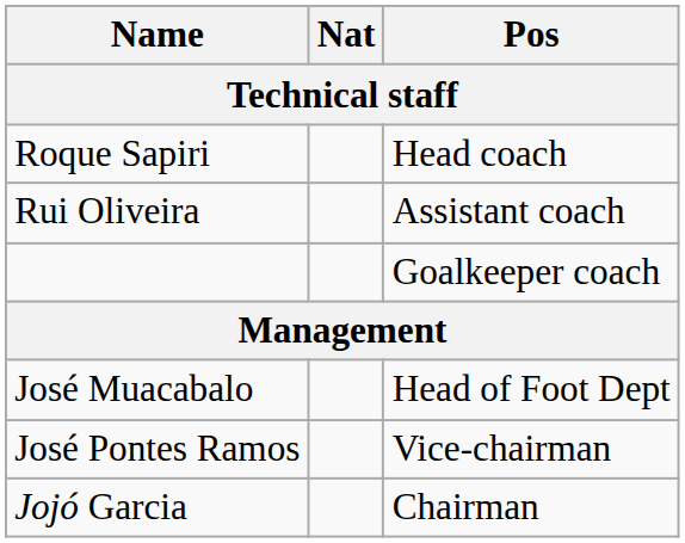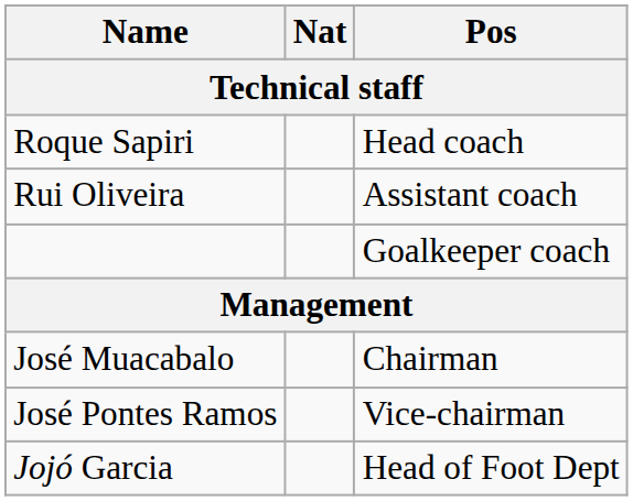José Muacabalo | Pos: Head of Foot Dept -> Chairman
Jojó Garcia | Pos: Chairman -> Head of Foot Dept
